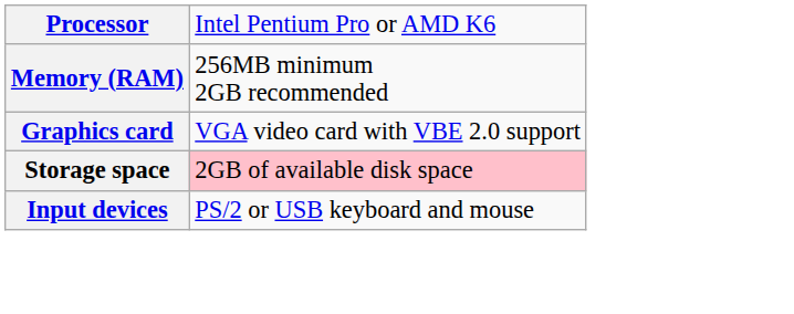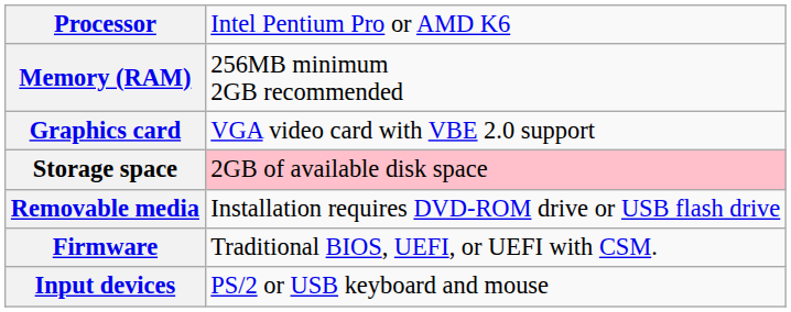+ row: Removable media | Installation requires DVD-ROM drive or USB flash drive
+ row: Firmware | Traditional BIOS, UEFI, or UEFI with CSM.
